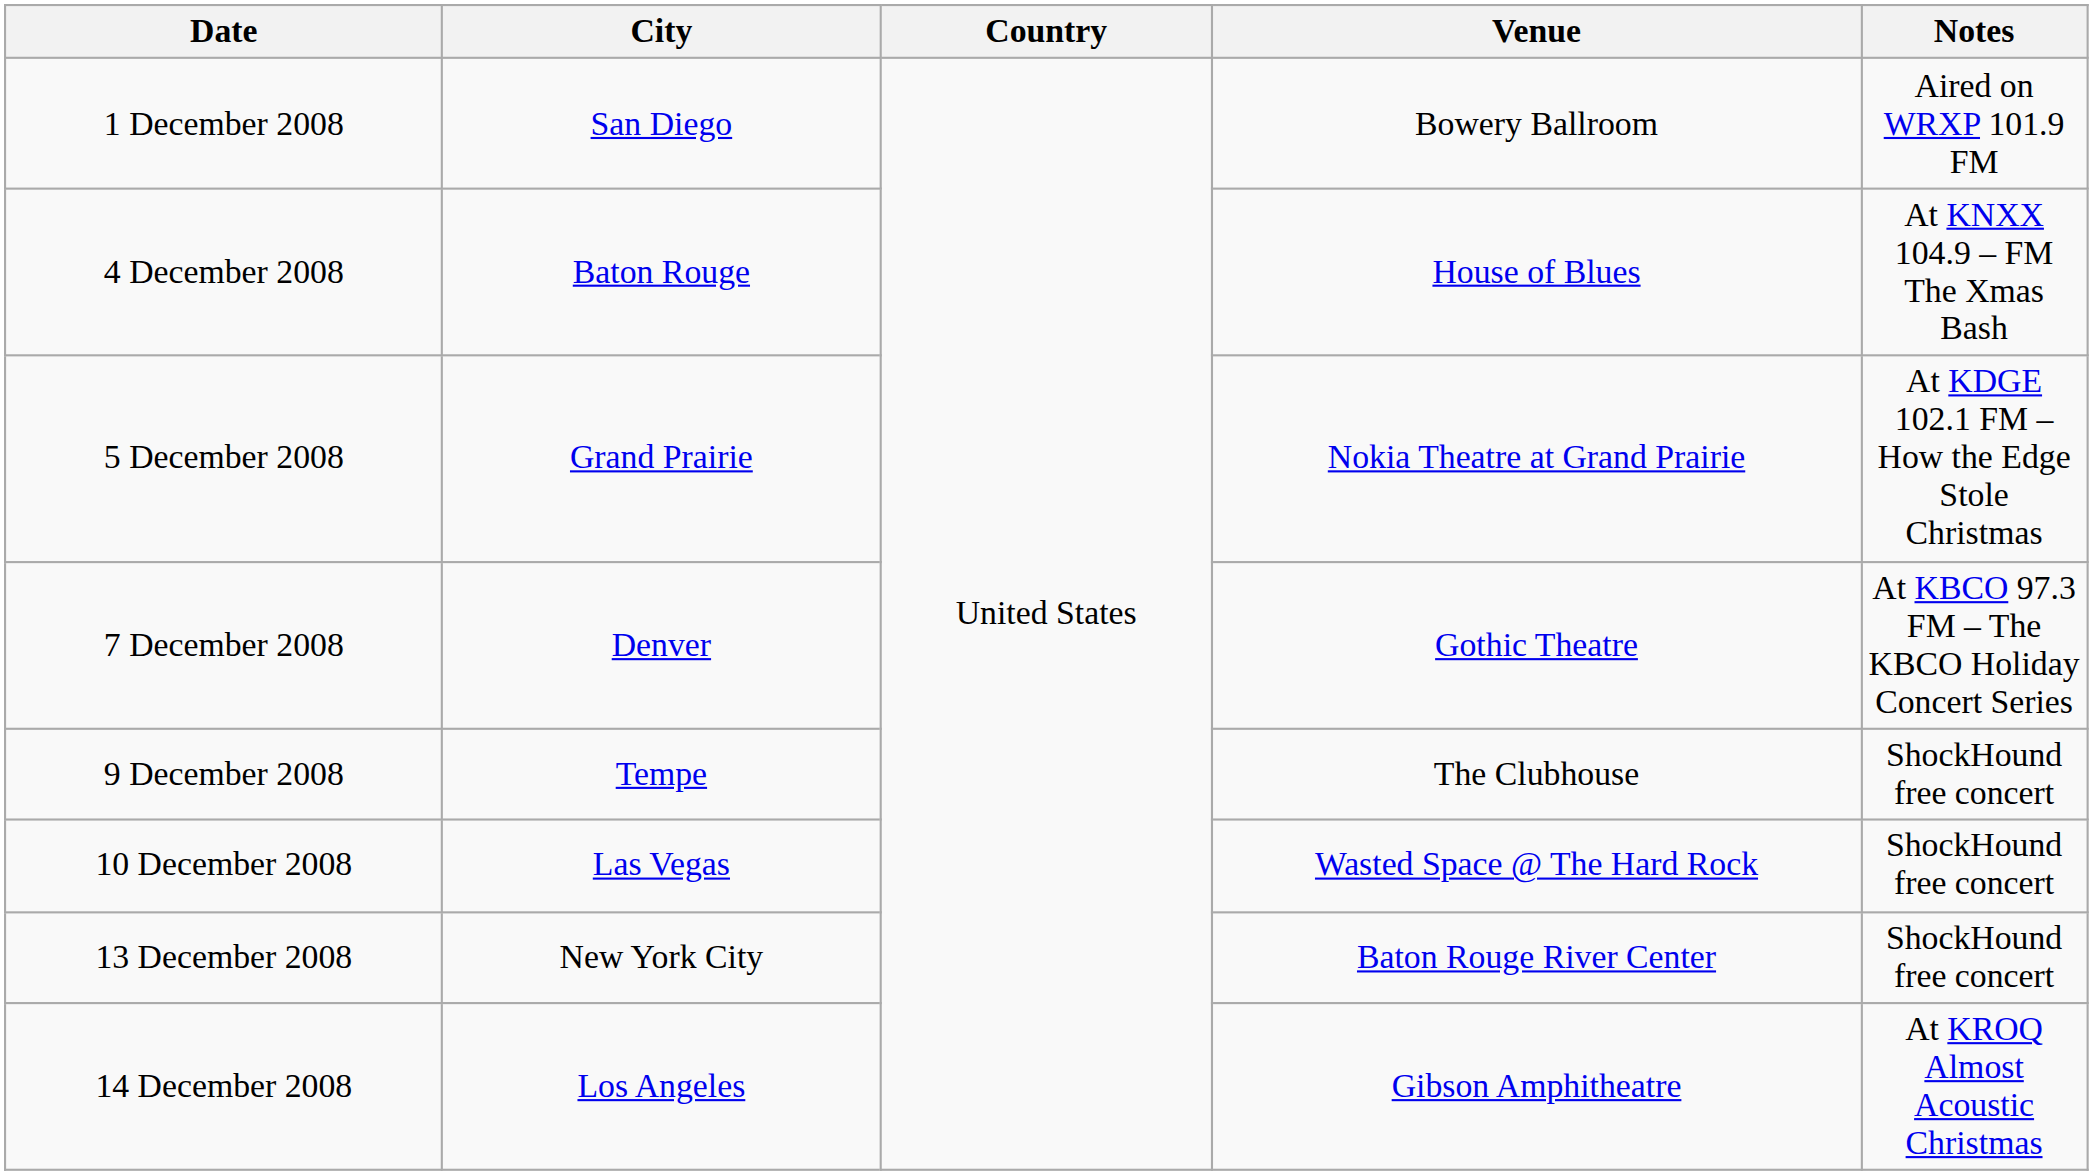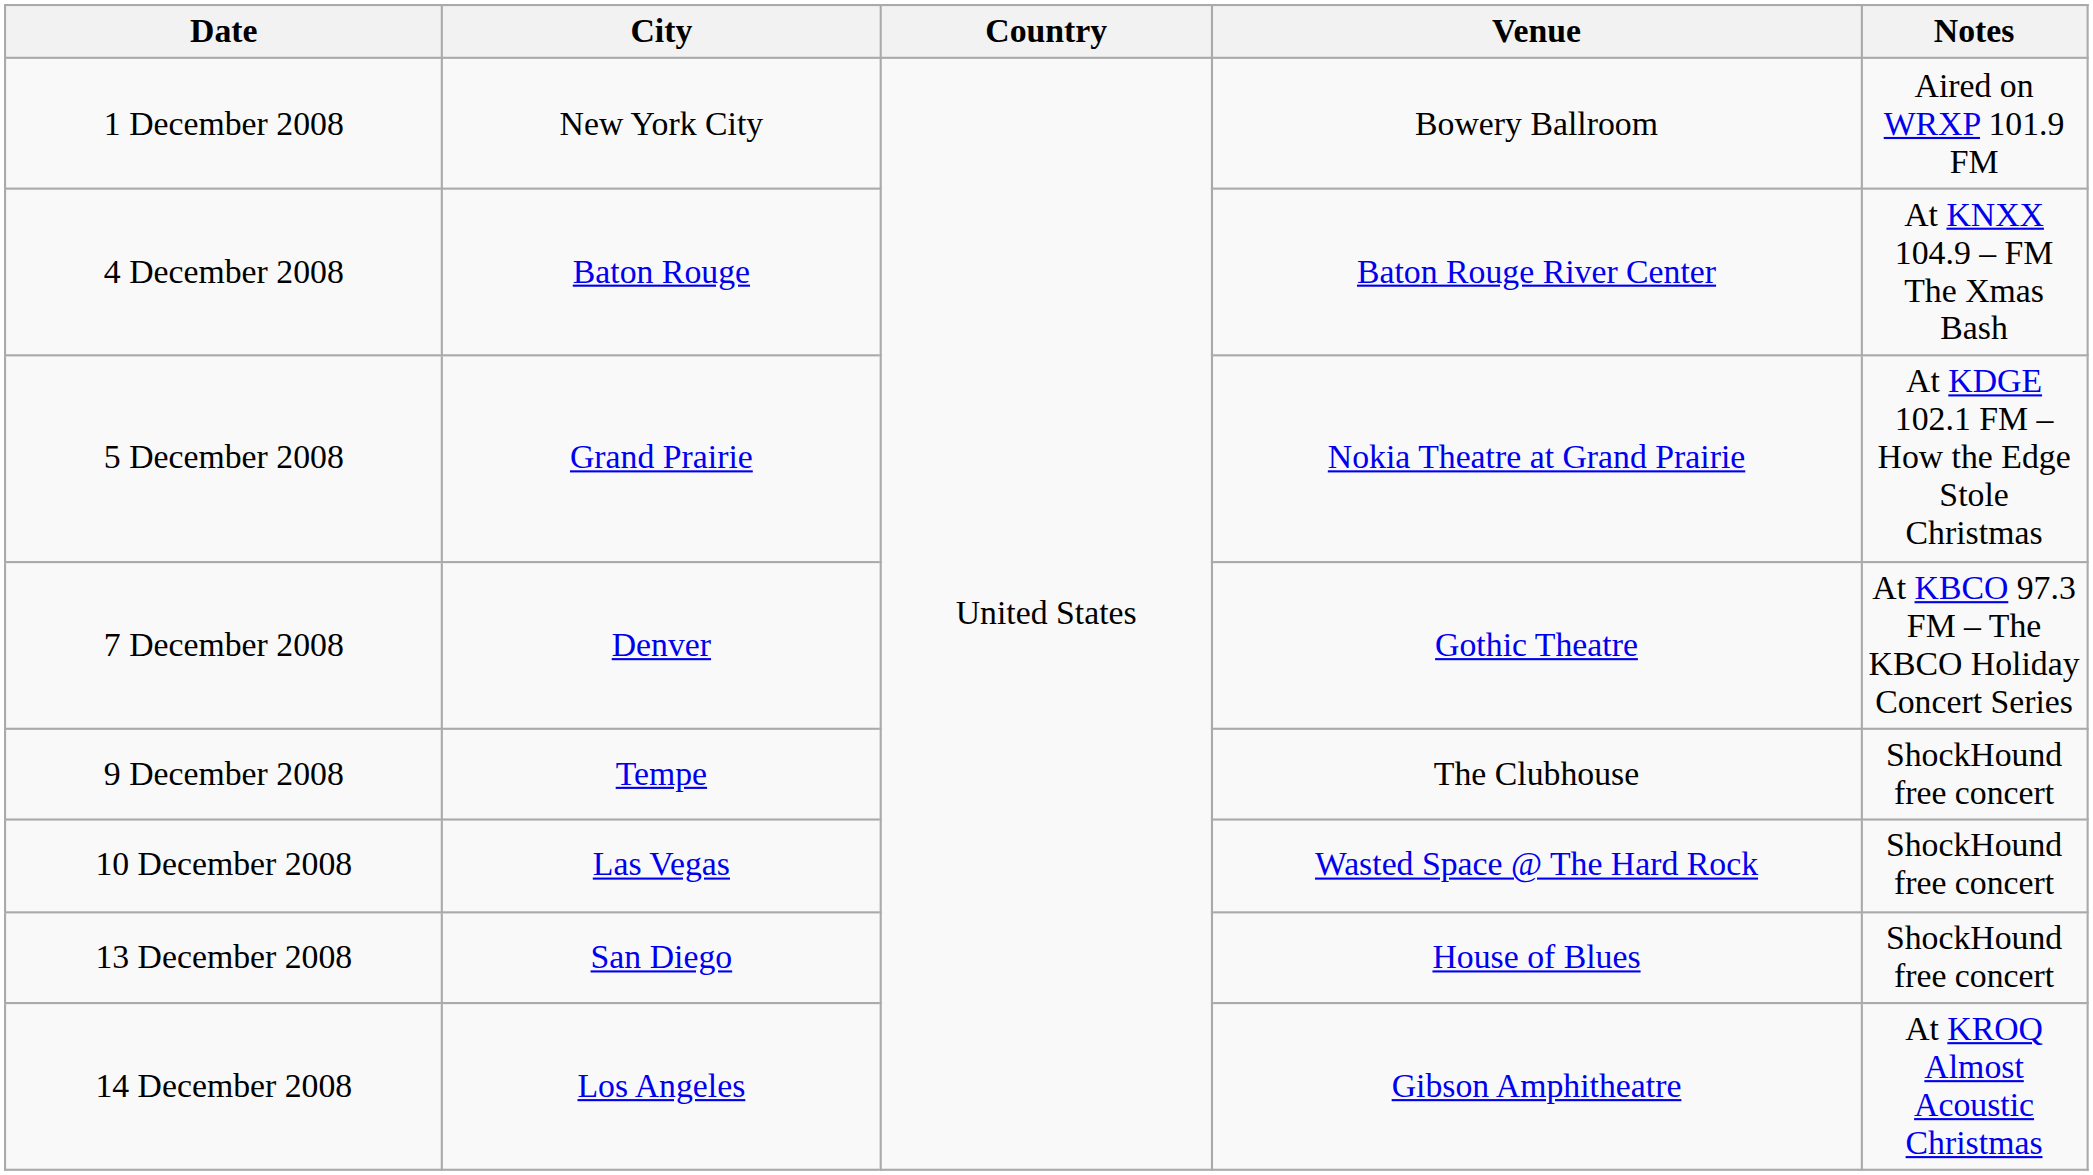1 December 2008 | City: San Diego -> New York City
4 December 2008 | Venue: House of Blues -> Baton Rouge River Center
13 December 2008 | City: New York City -> San Diego
13 December 2008 | Venue: Baton Rouge River Center -> House of Blues
